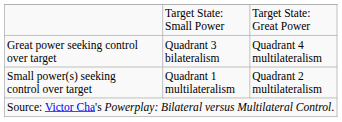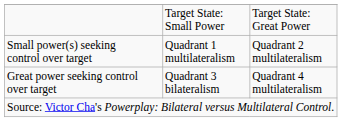rows swapped: Small power(s) seeking control over target <-> Great power seeking control over target
